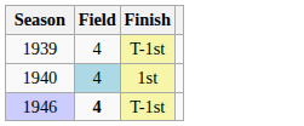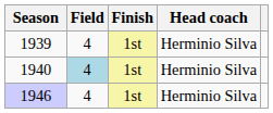+ column: Head coach | Herminio Silva | Herminio Silva | Herminio Silva
1939 | Finish: T-1st -> 1st
1946 | Field: bold -> normal
1946 | Finish: T-1st -> 1st
